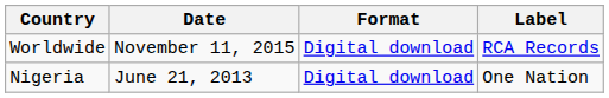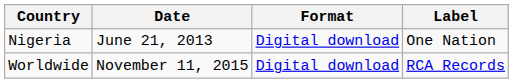rows swapped: Nigeria <-> Worldwide
